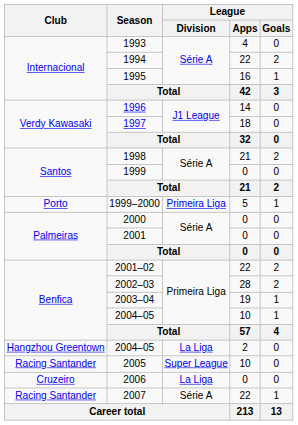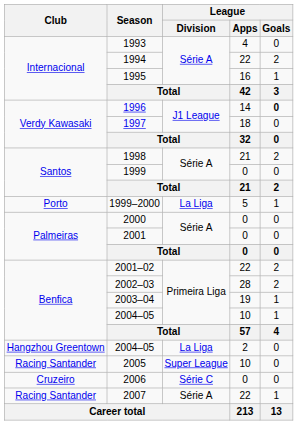1996 | League / Goals: normal -> bold
1999–2000 | League / Division: Primeira Liga -> La Liga
2006 | League / Division: La Liga -> Série C
